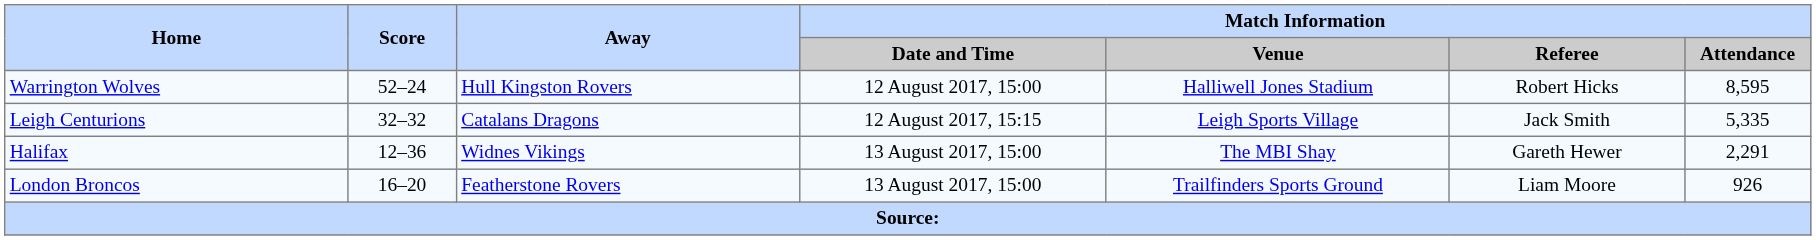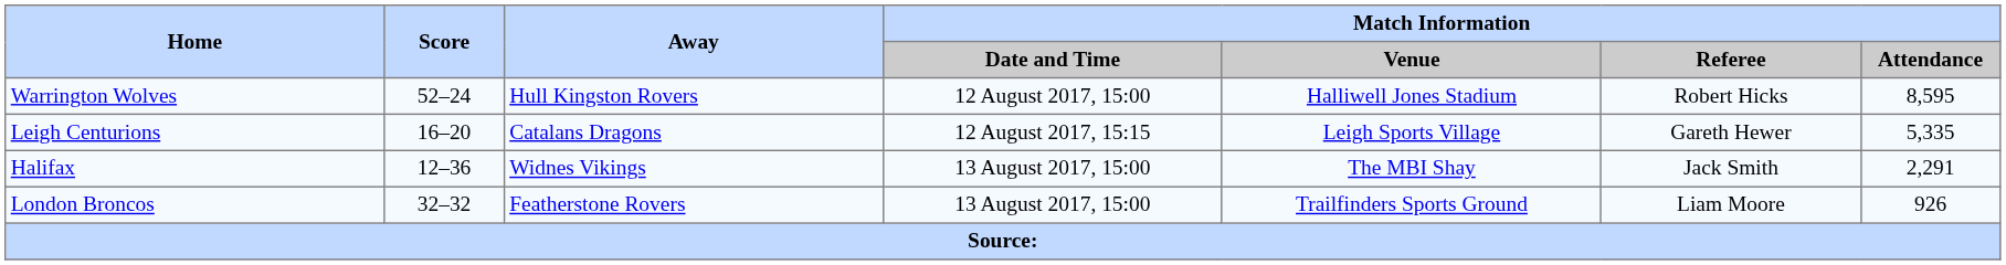Leigh Centurions | Score: 32–32 -> 16–20
Leigh Centurions | Match Information / Referee: Jack Smith -> Gareth Hewer
Halifax | Match Information / Referee: Gareth Hewer -> Jack Smith
London Broncos | Score: 16–20 -> 32–32
